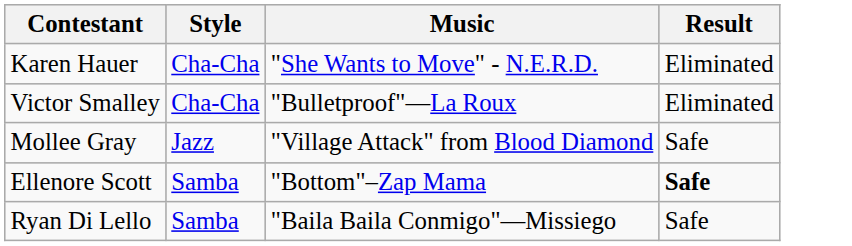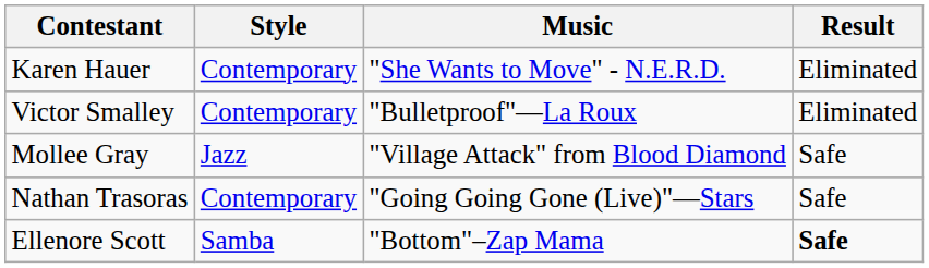Karen Hauer | Style: Cha-Cha -> Contemporary
Victor Smalley | Style: Cha-Cha -> Contemporary
+ row: Nathan Trasoras | Contemporary | "Going Going Gone (Live)"—Stars | Safe
- row: Ryan Di Lello | Samba | "Baila Baila Conmigo"—Missiego | Safe
